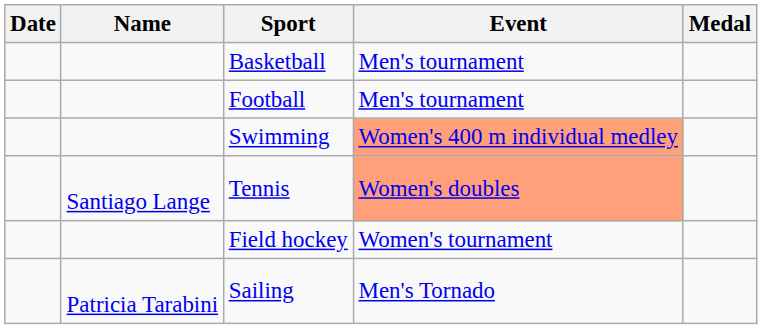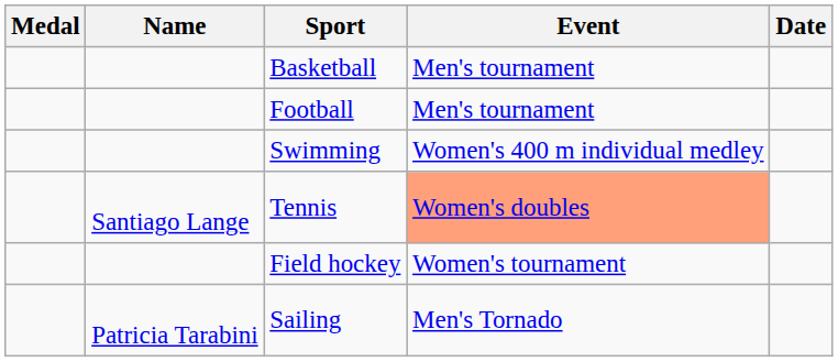columns swapped: Medal <-> Date
Swimming | Event: lightsalmon background -> no background
